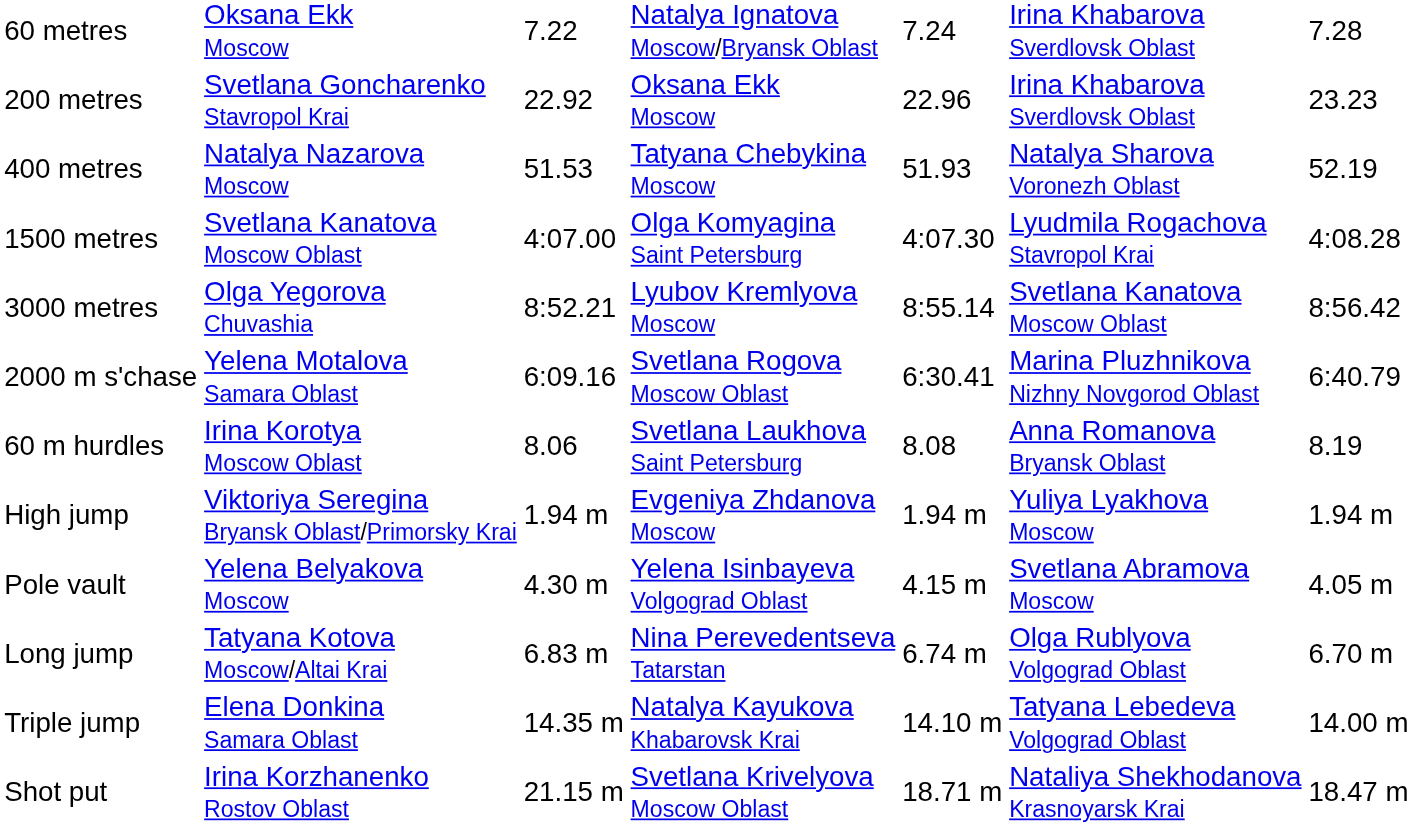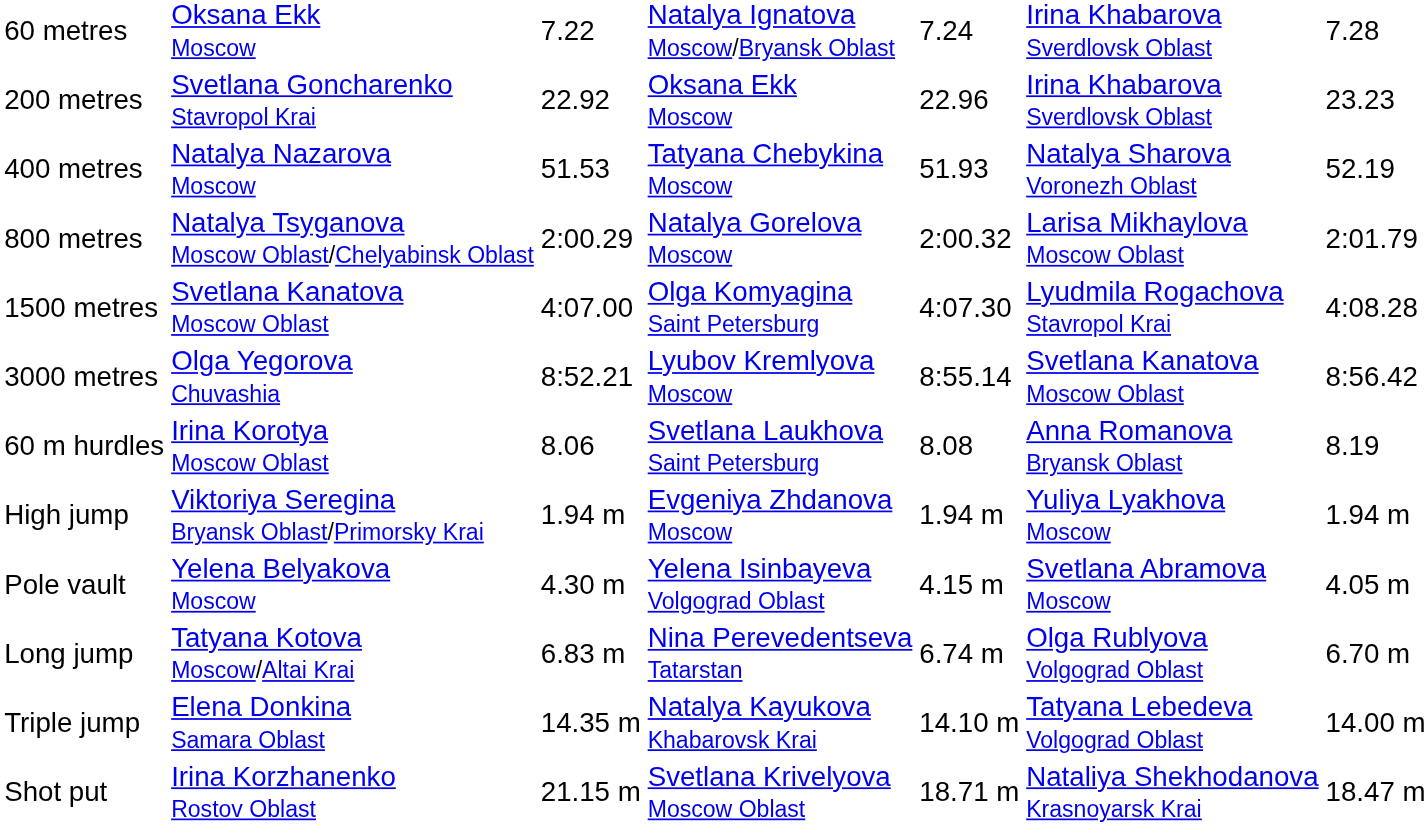+ row: 800 metres | Natalya Tsyganova Moscow Oblast/Chelyabinsk Oblast | 2:00.29 | Natalya Gorelova Moscow | 2:00.32 | Larisa Mikhaylova Moscow Oblast | 2:01.79
- row: 2000 m s'chase | Yelena Motalova Samara Oblast | 6:09.16 | Svetlana Rogova Moscow Oblast | 6:30.41 | Marina Pluzhnikova Nizhny Novgorod Oblast | 6:40.79
